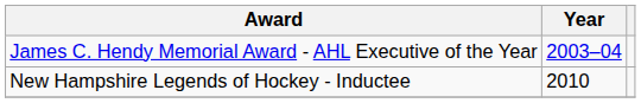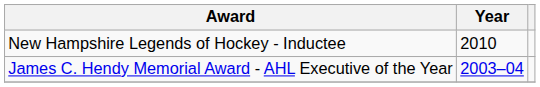rows swapped: James C. Hendy Memorial Award - AHL Executive of the Year <-> New Hampshire Legends of Hockey - Inductee
